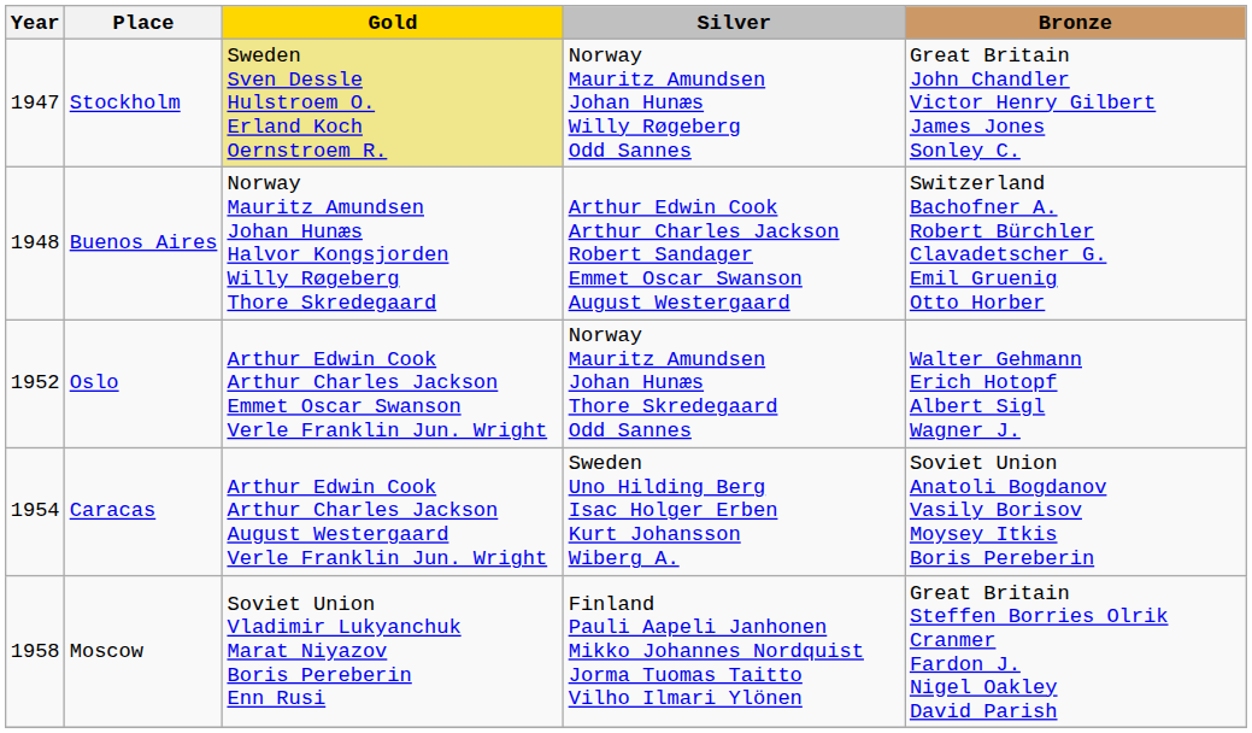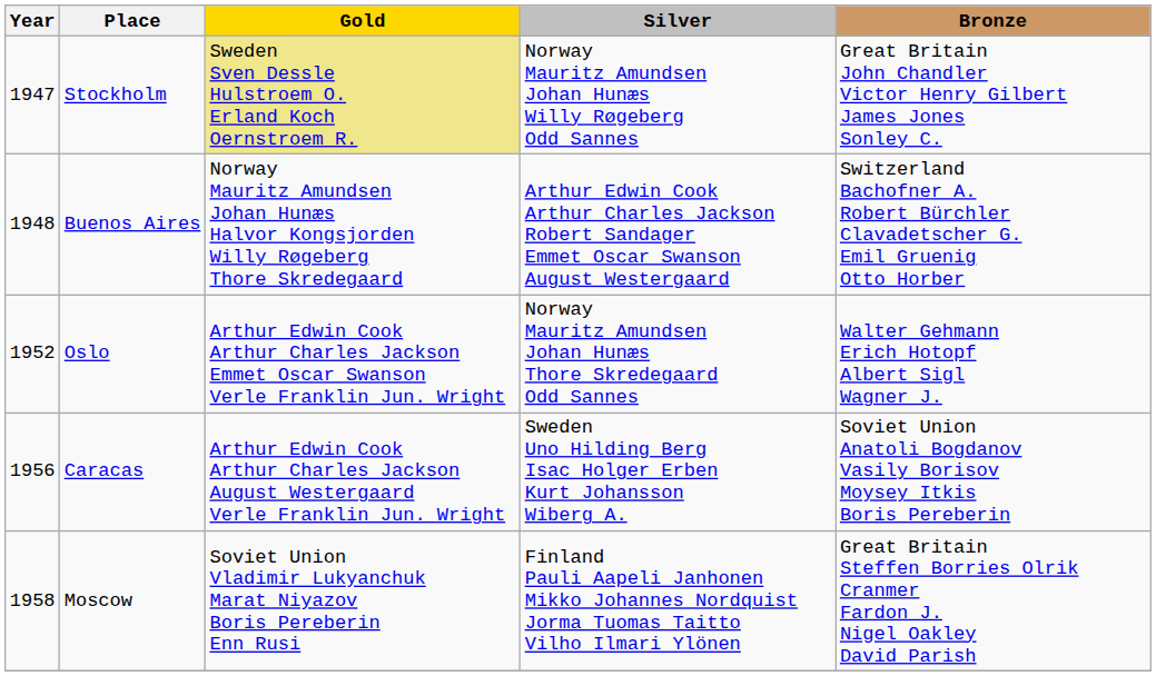Caracas | Year: 1954 -> 1956
